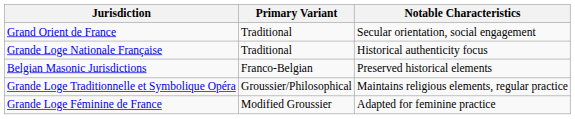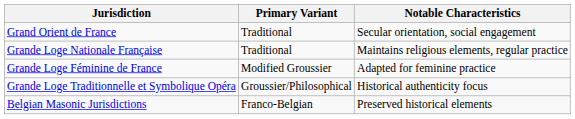Grande Loge Nationale Française | Notable Characteristics: Historical authenticity focus -> Maintains religious elements, regular practice
rows swapped: Grande Loge Féminine de France <-> Belgian Masonic Jurisdictions
Grande Loge Traditionnelle et Symbolique Opéra | Notable Characteristics: Maintains religious elements, regular practice -> Historical authenticity focus
